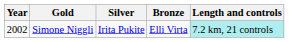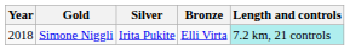Simone Niggli | Year: 2002 -> 2018
